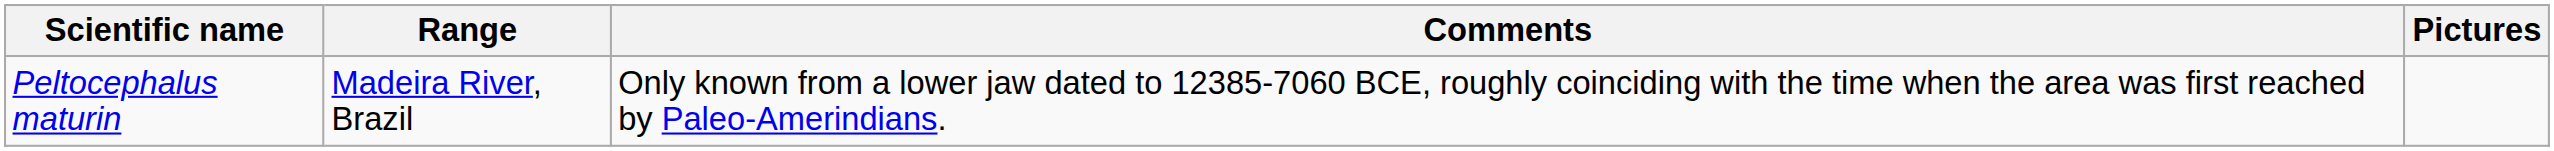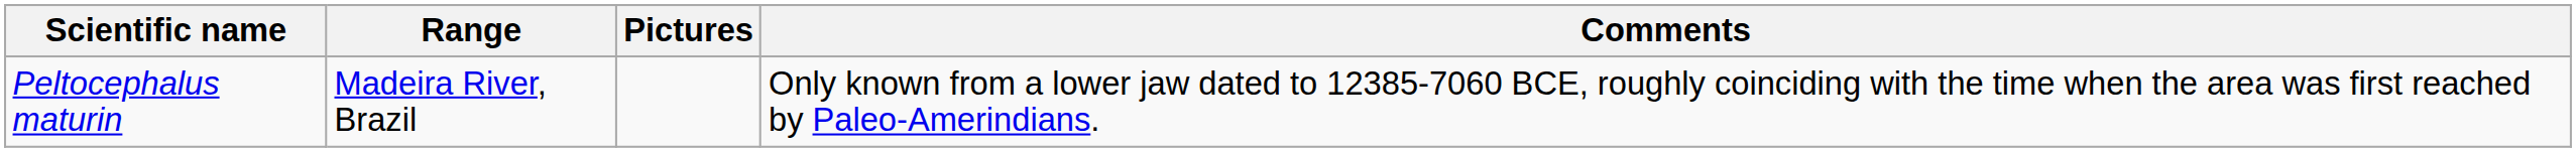columns swapped: Comments <-> Pictures
